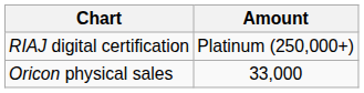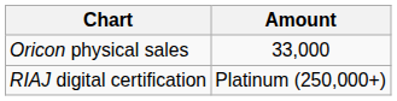rows swapped: Oricon physical sales <-> RIAJ digital certification
